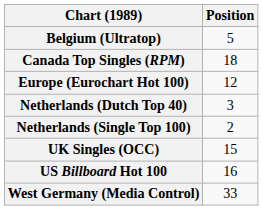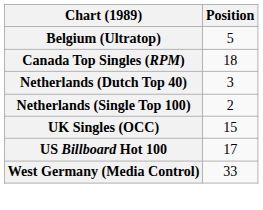- row: Europe (Eurochart Hot 100) | 12
US Billboard Hot 100 | Position: 16 -> 17
